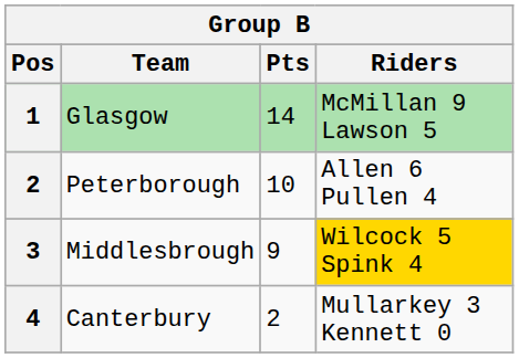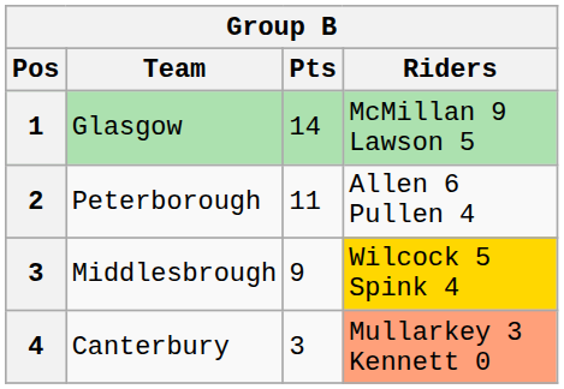Peterborough | Pts: 10 -> 11
Canterbury | Pts: 2 -> 3
Canterbury | Riders: no background -> lightsalmon background
